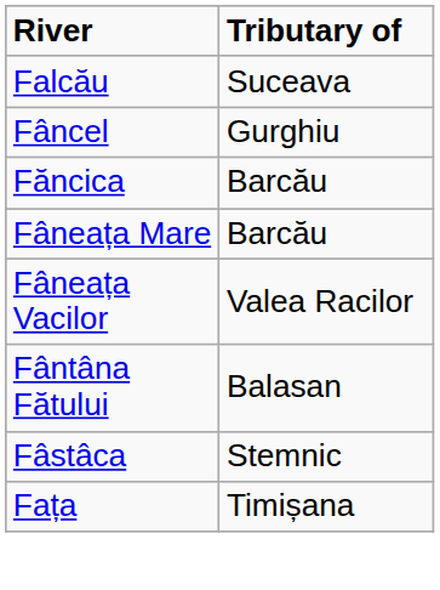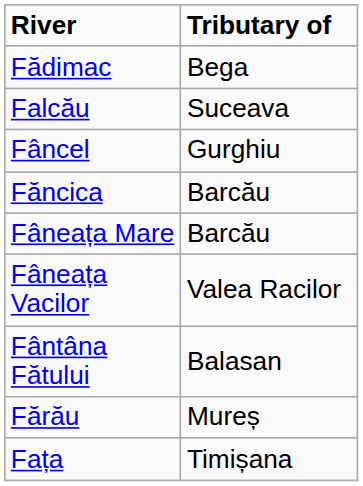+ row: Fădimac | Bega
+ row: Fărău | Mureș
- row: Fâstâca | Stemnic
